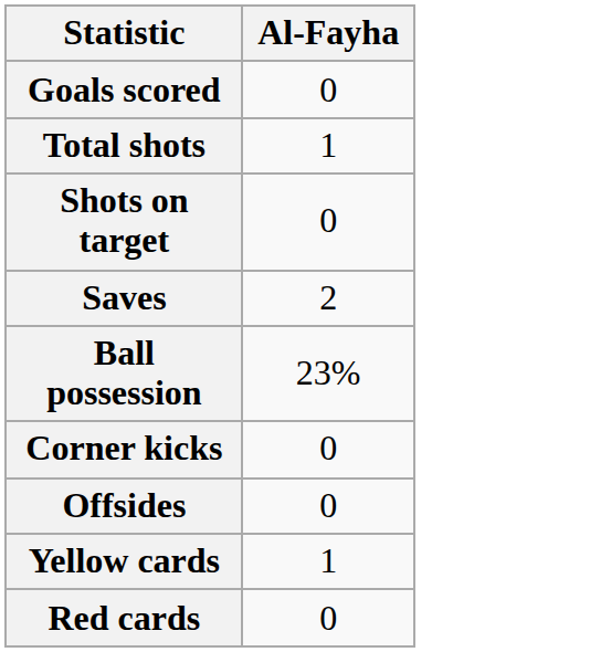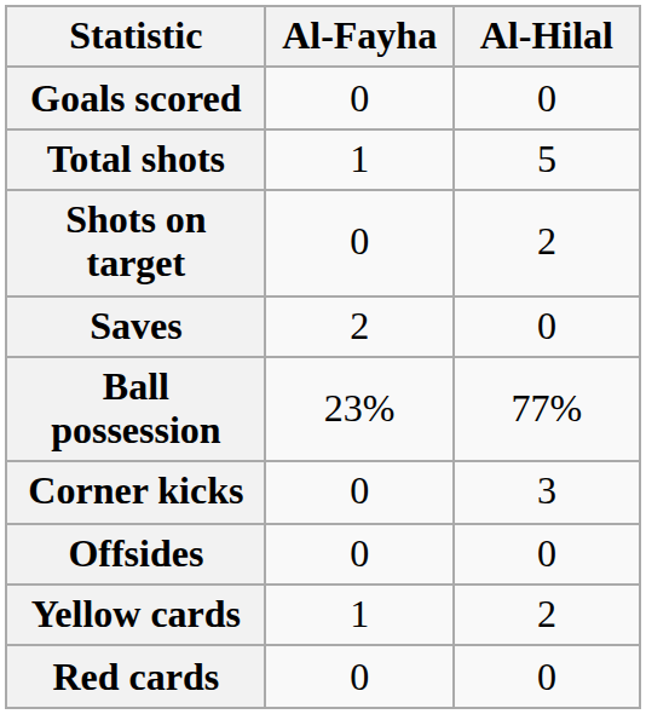+ column: Al-Hilal | 0 | 5 | 2 | 0 | 77% | 3 | 0 | 2 | 0
